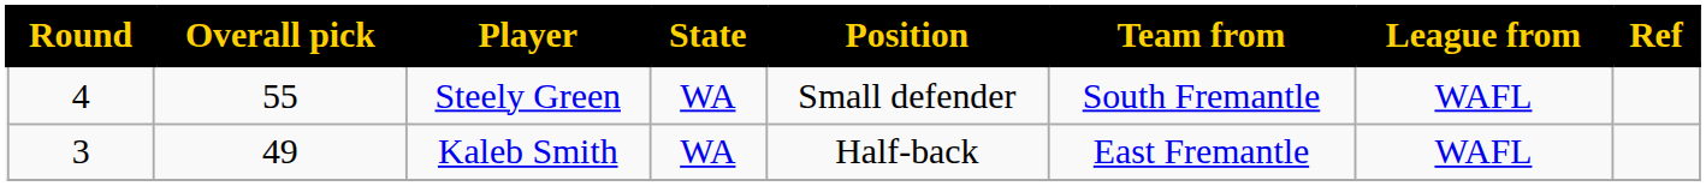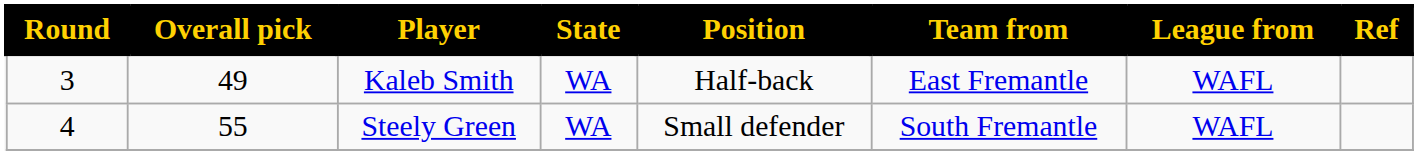rows swapped: Kaleb Smith <-> Steely Green
